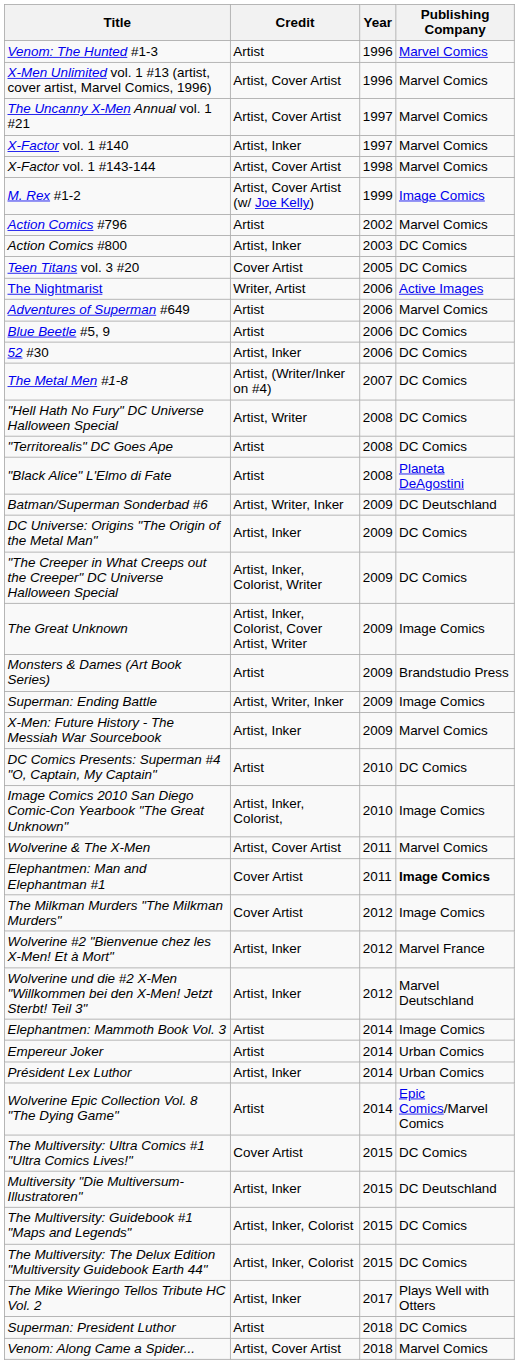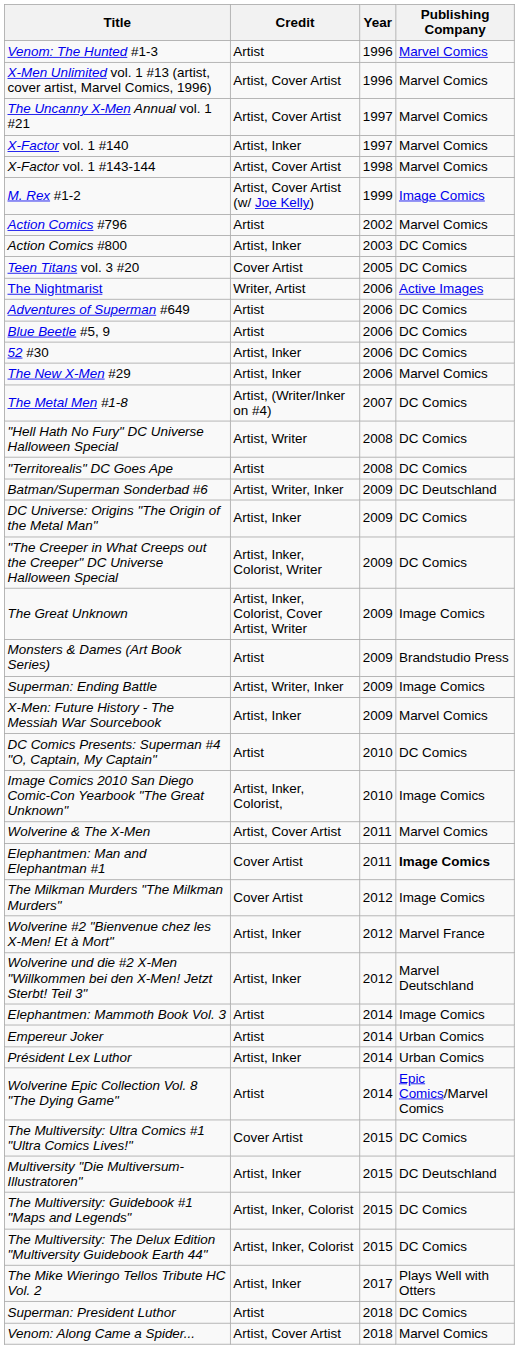Adventures of Superman #649 | Publishing Company: Marvel Comics -> DC Comics
+ row: The New X-Men #29 | Artist, Inker | 2006 | Marvel Comics
- row: "Black Alice" L'Elmo di Fate | Artist | 2008 | Planeta DeAgostini
